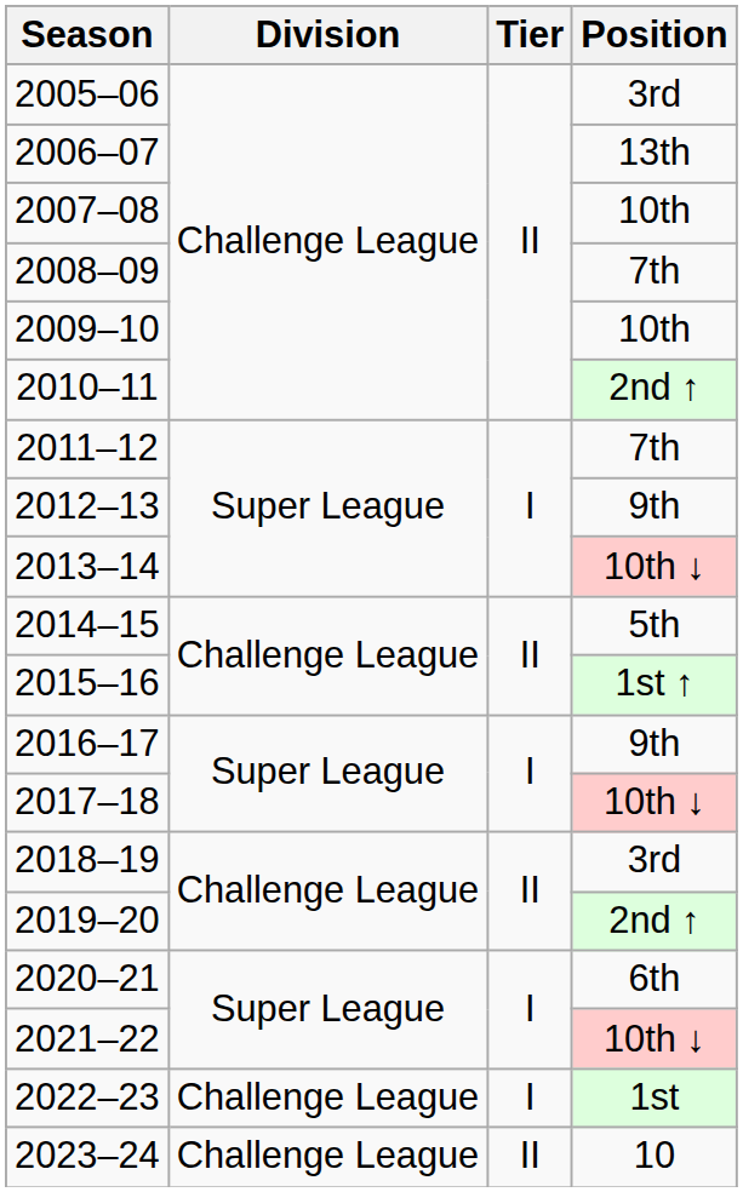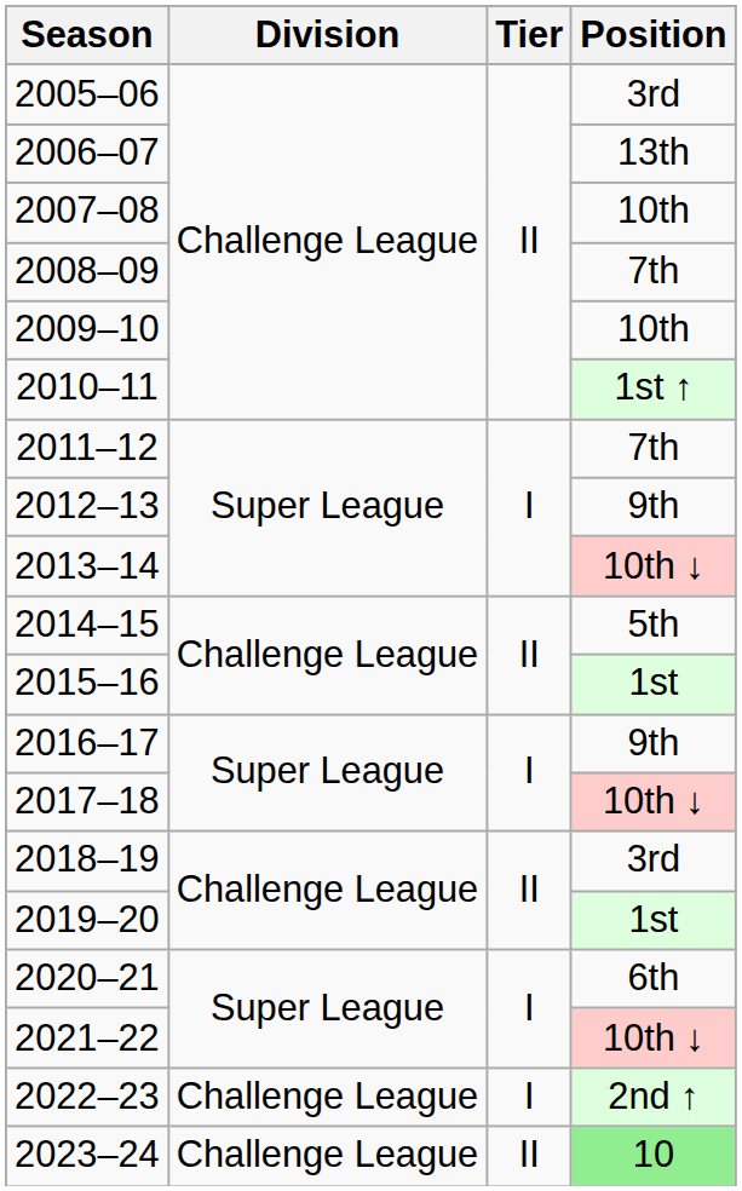2010–11 | Position: 2nd ↑ -> 1st ↑
2015–16 | Position: 1st ↑ -> 1st
2019–20 | Position: 2nd ↑ -> 1st
2022–23 | Position: 1st -> 2nd ↑
2023–24 | Position: no background -> lightgreen background
